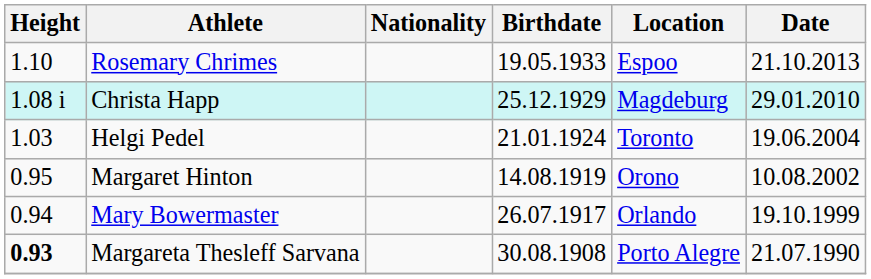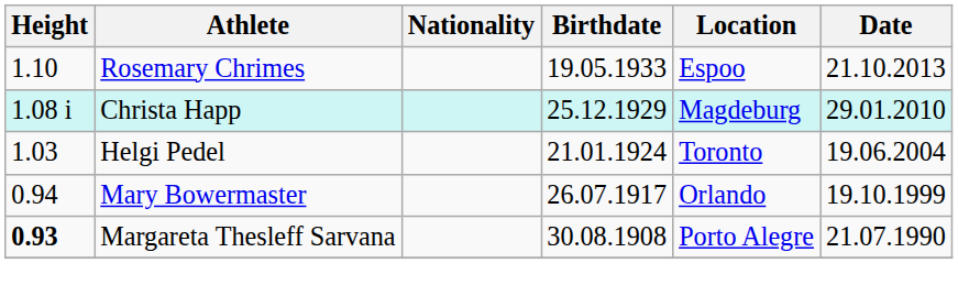- row: 0.95 | Margaret Hinton | 14.08.1919 | Orono | 10.08.2002
